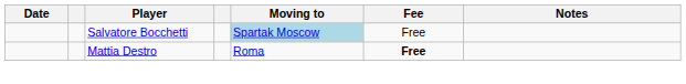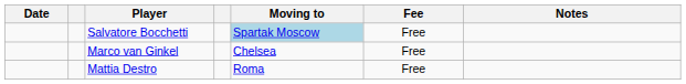+ row: Marco van Ginkel | Chelsea | Free
Mattia Destro | Fee: bold -> normal
